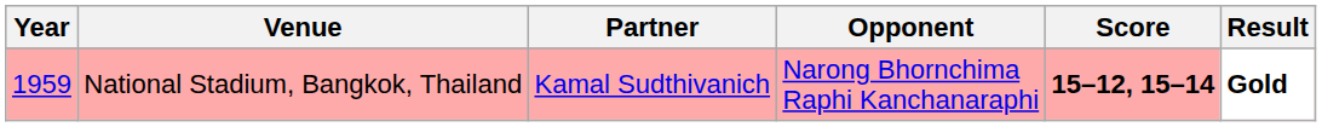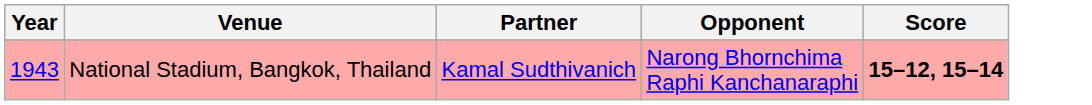- column: Result | Gold
National Stadium, Bangkok, Thailand | Year: 1959 -> 1943
